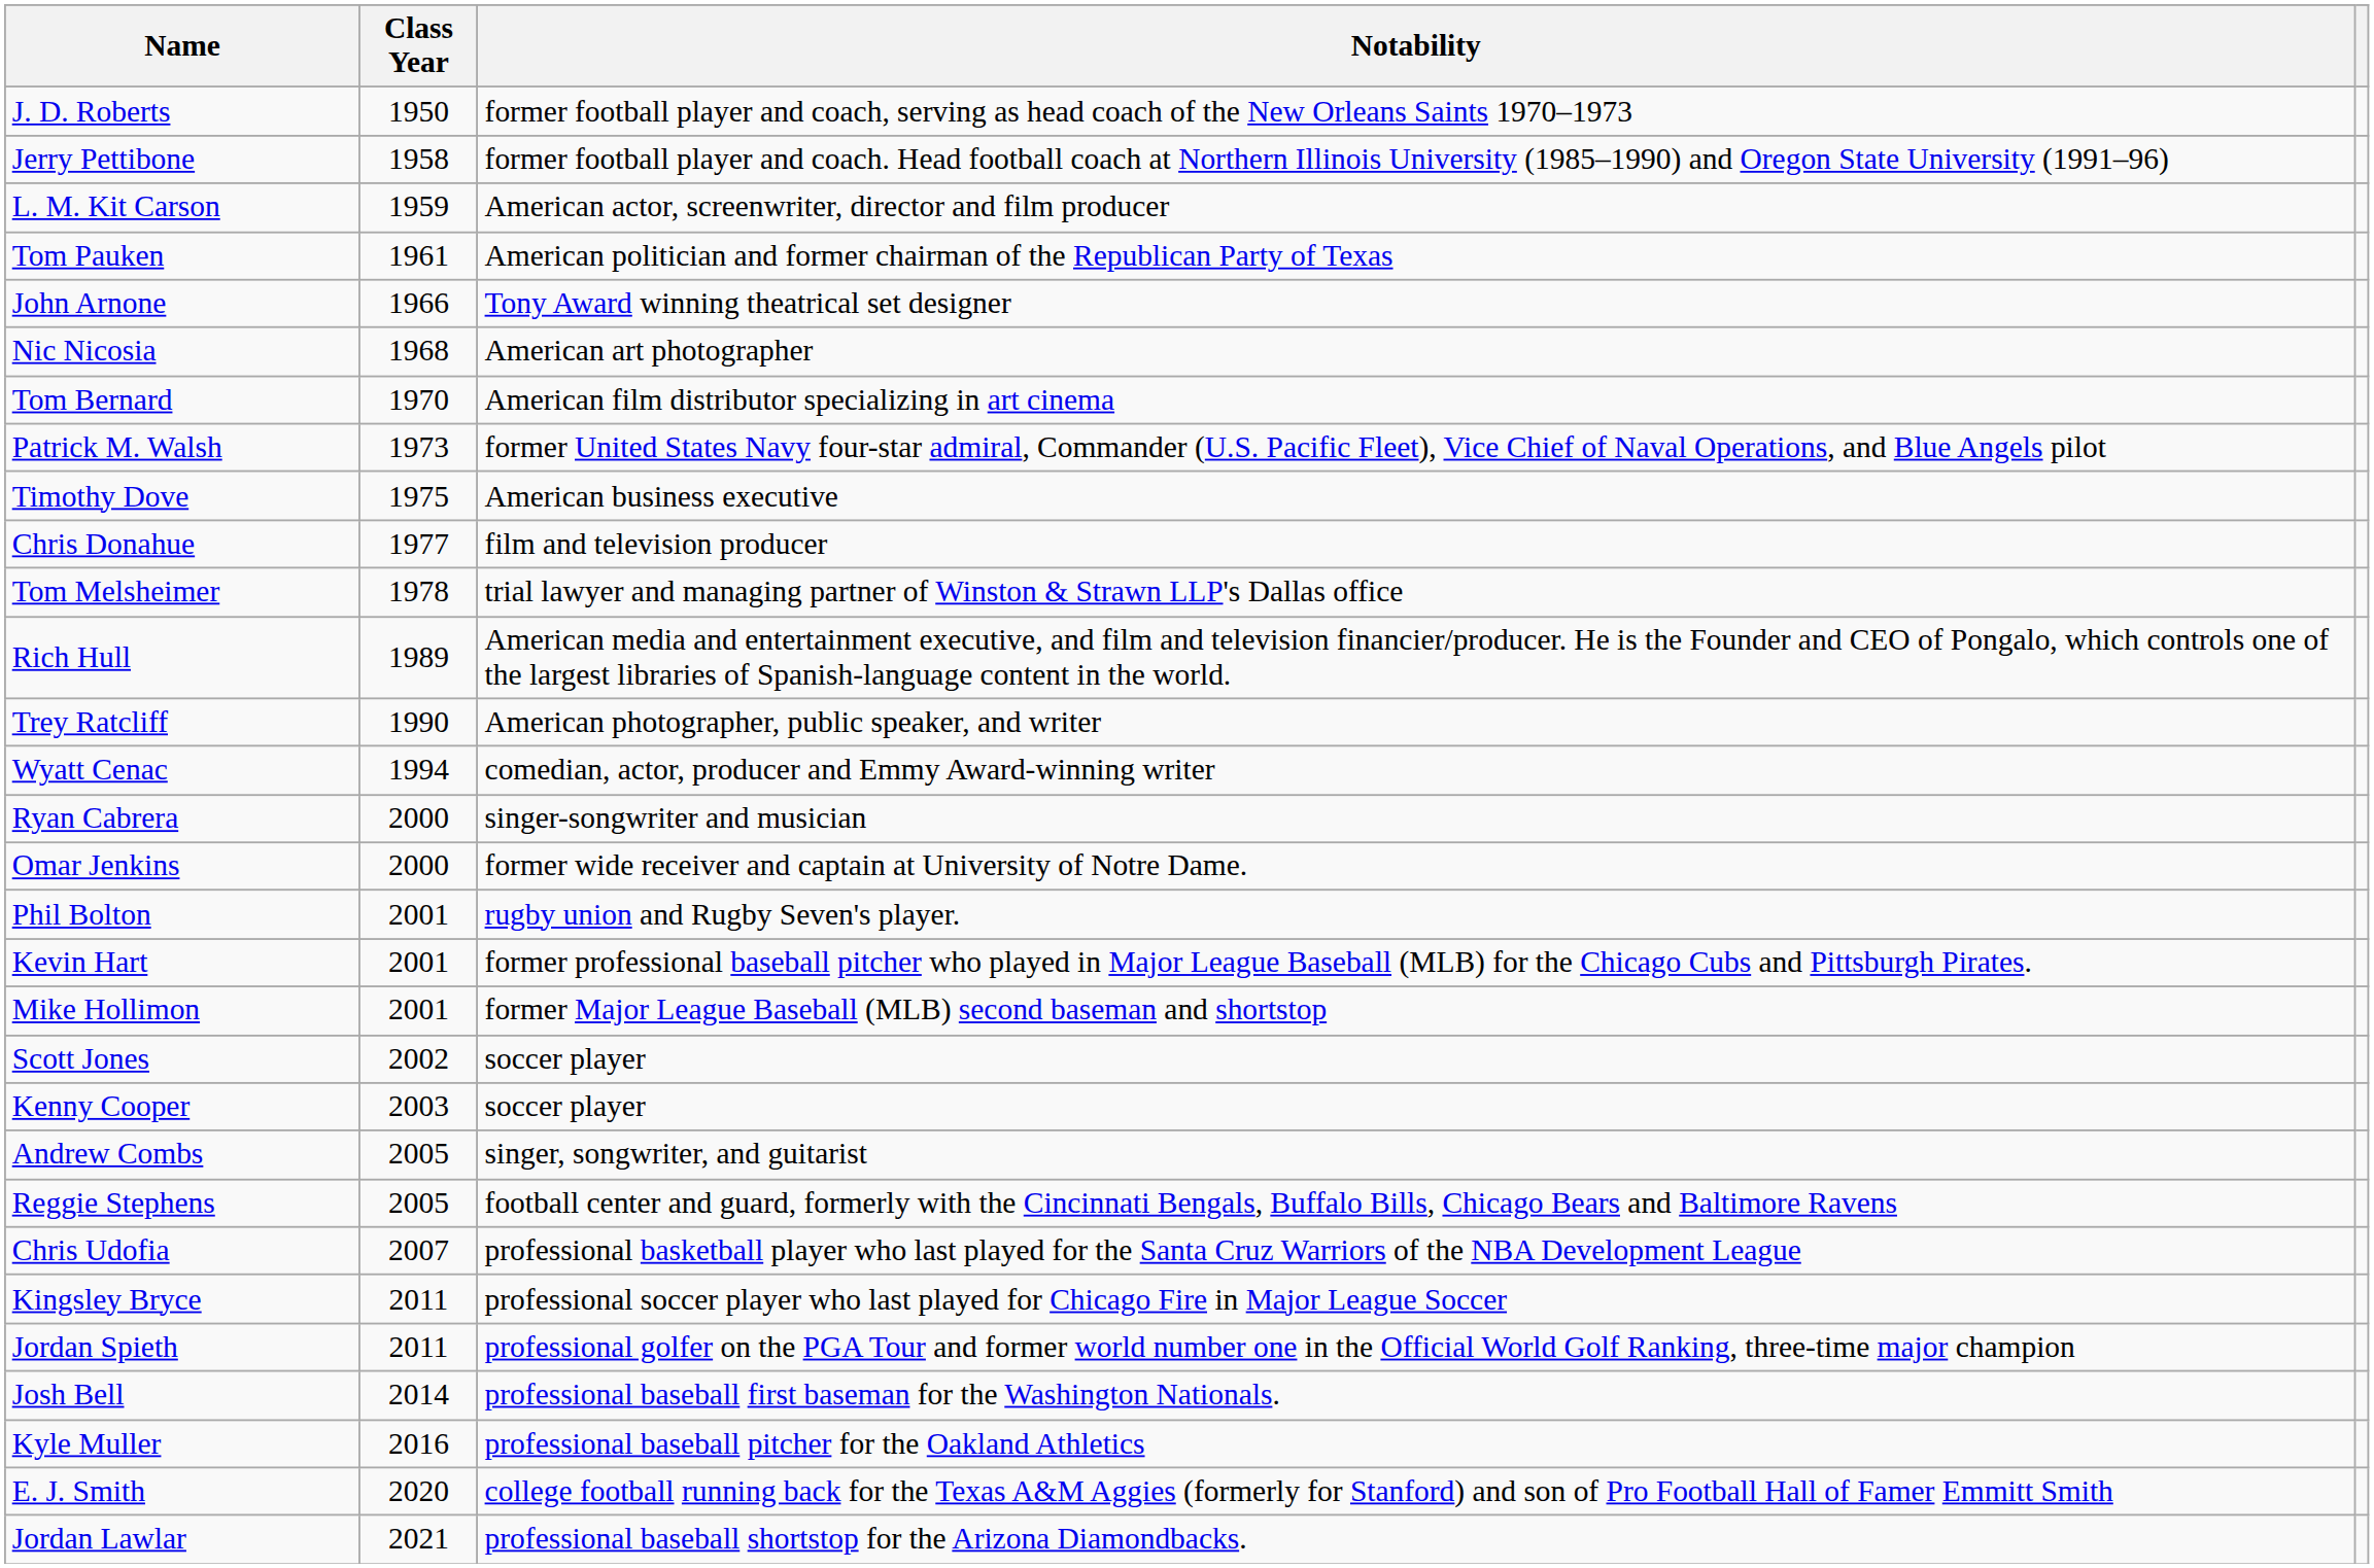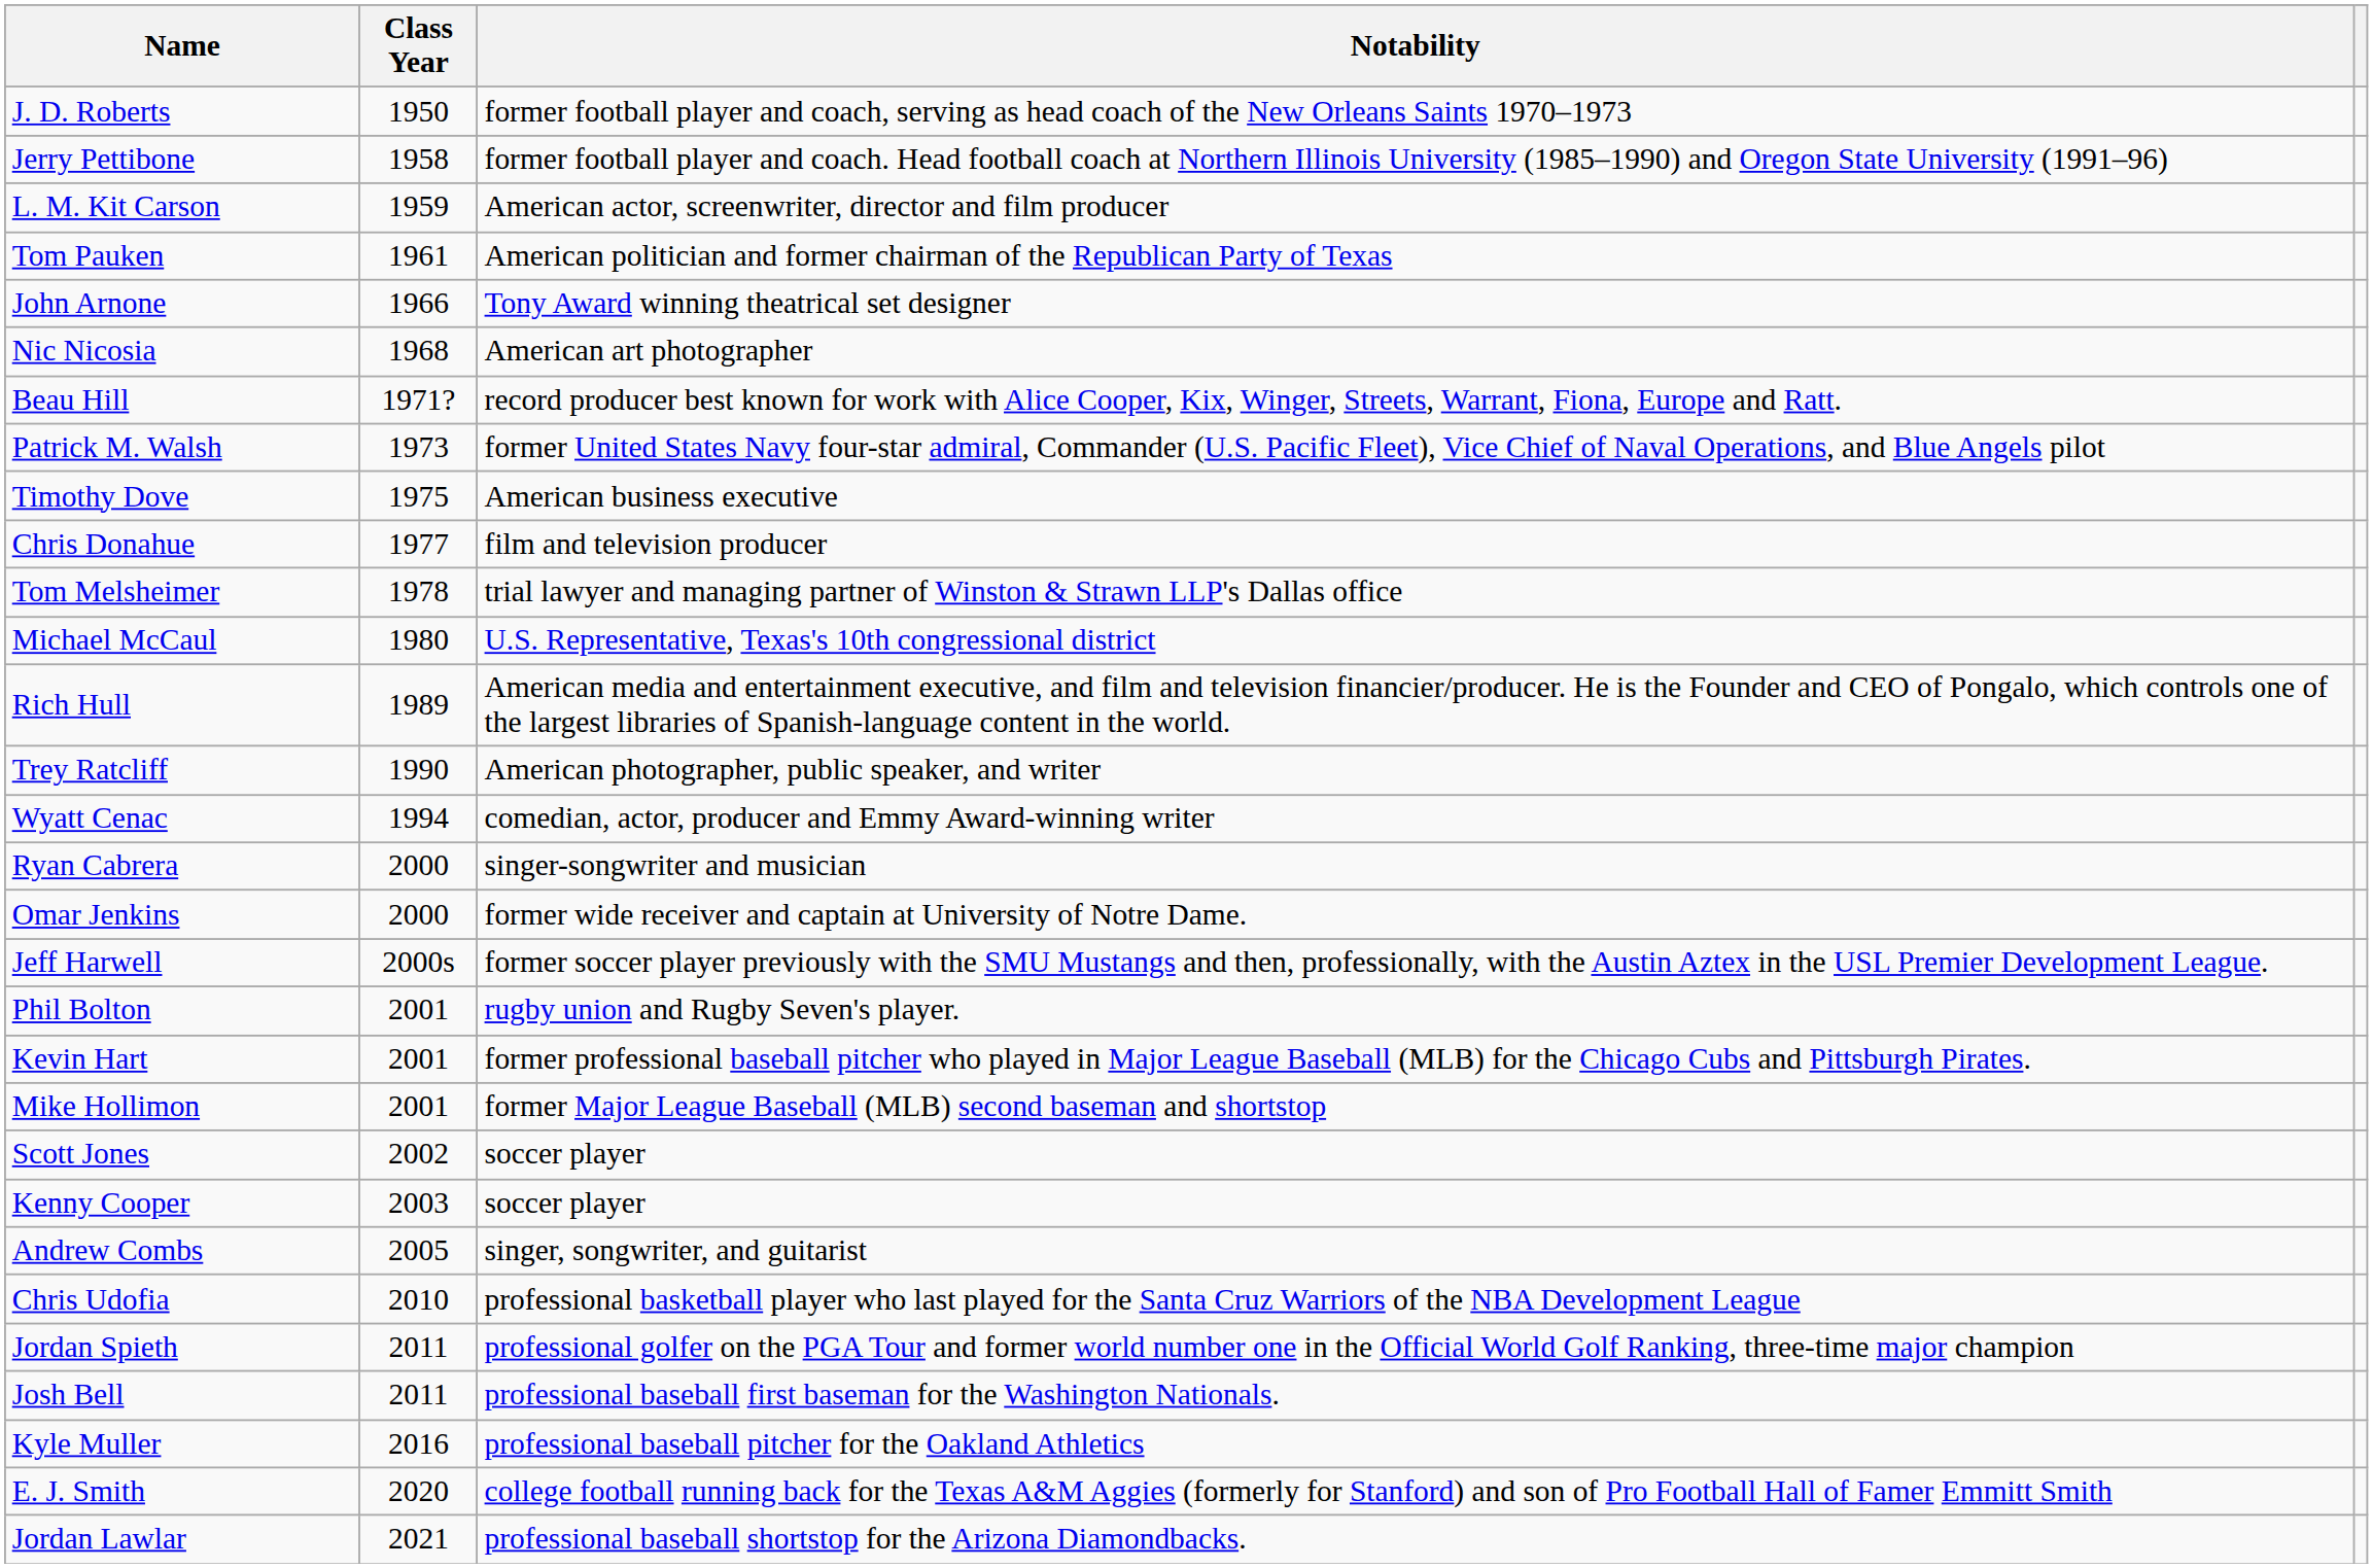- row: Tom Bernard | 1970 | American film distributor specializing in art cinema
+ row: Beau Hill | 1971? | record producer best known for work with Alice Cooper, Kix, Winger, Streets, Warrant, Fiona, Europe and Ratt.
+ row: Michael McCaul | 1980 | U.S. Representative, Texas's 10th congressional district
+ row: Jeff Harwell | 2000s | former soccer player previously with the SMU Mustangs and then, professionally, with the Austin Aztex in the USL Premier Development League.
- row: Reggie Stephens | 2005 | football center and guard, formerly with the Cincinnati Bengals, Buffalo Bills, Chicago Bears and Baltimore Ravens
Chris Udofia | Class Year: 2007 -> 2010
- row: Kingsley Bryce | 2011 | professional soccer player who last played for Chicago Fire in Major League Soccer
Josh Bell | Class Year: 2014 -> 2011
